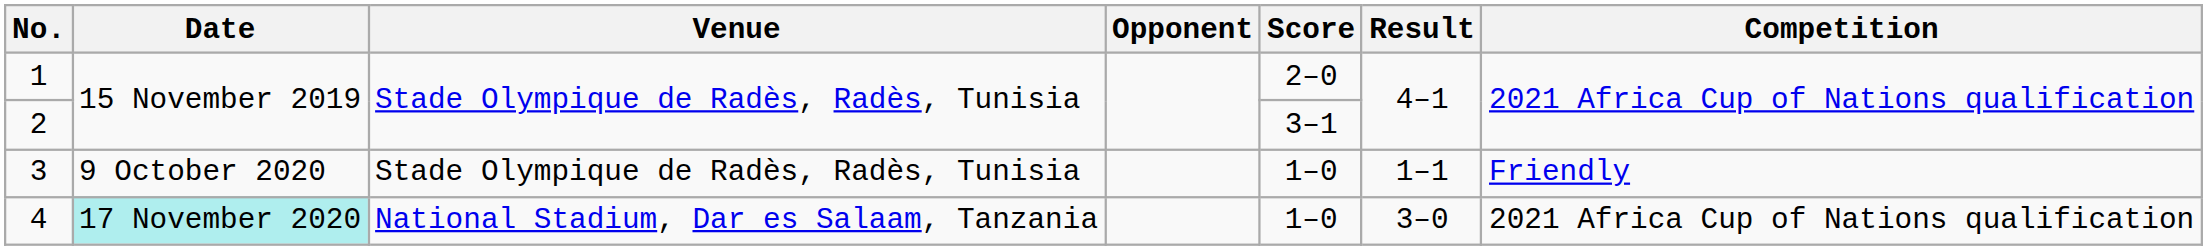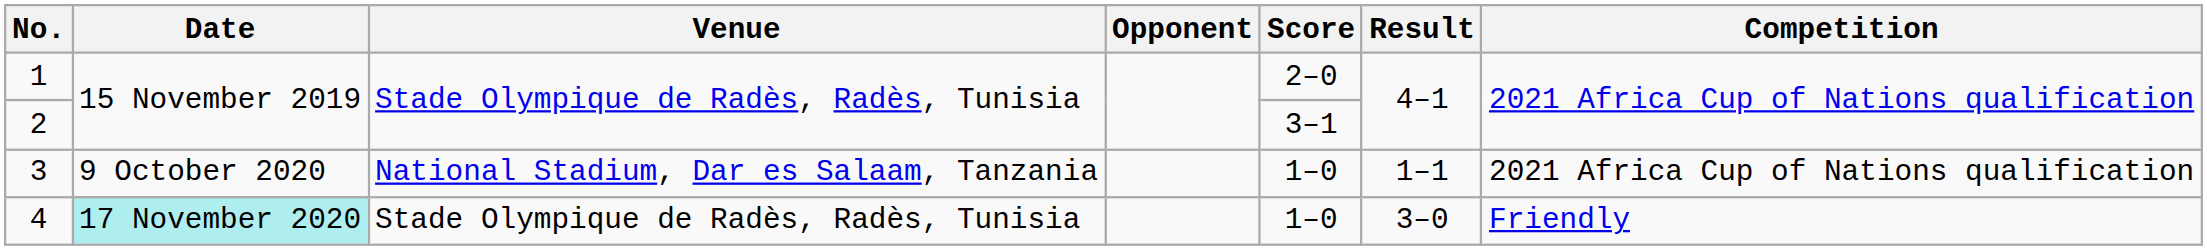3 | Venue: Stade Olympique de Radès, Radès, Tunisia -> National Stadium, Dar es Salaam, Tanzania
3 | Competition: Friendly -> 2021 Africa Cup of Nations qualification
4 | Venue: National Stadium, Dar es Salaam, Tanzania -> Stade Olympique de Radès, Radès, Tunisia
4 | Competition: 2021 Africa Cup of Nations qualification -> Friendly
